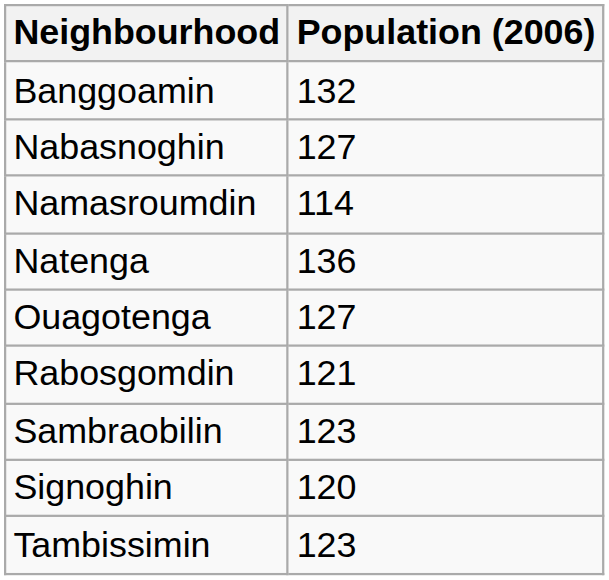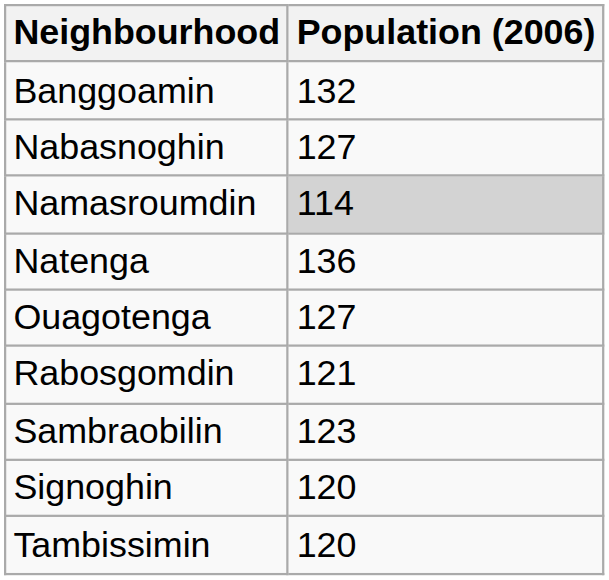Namasroumdin | Population (2006): no background -> lightgrey background
Tambissimin | Population (2006): 123 -> 120
